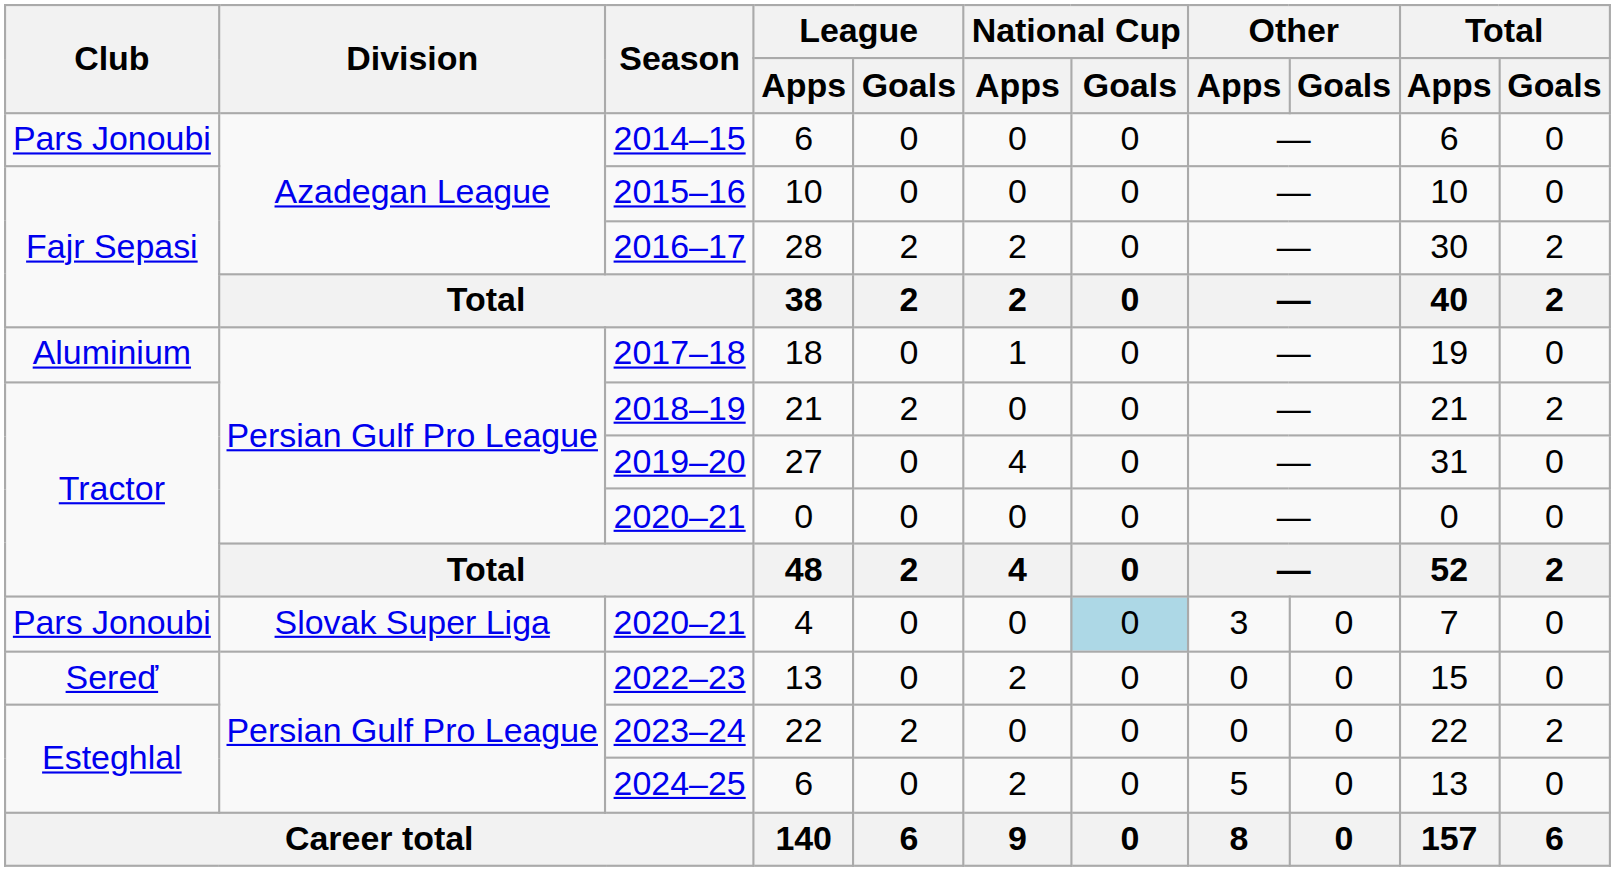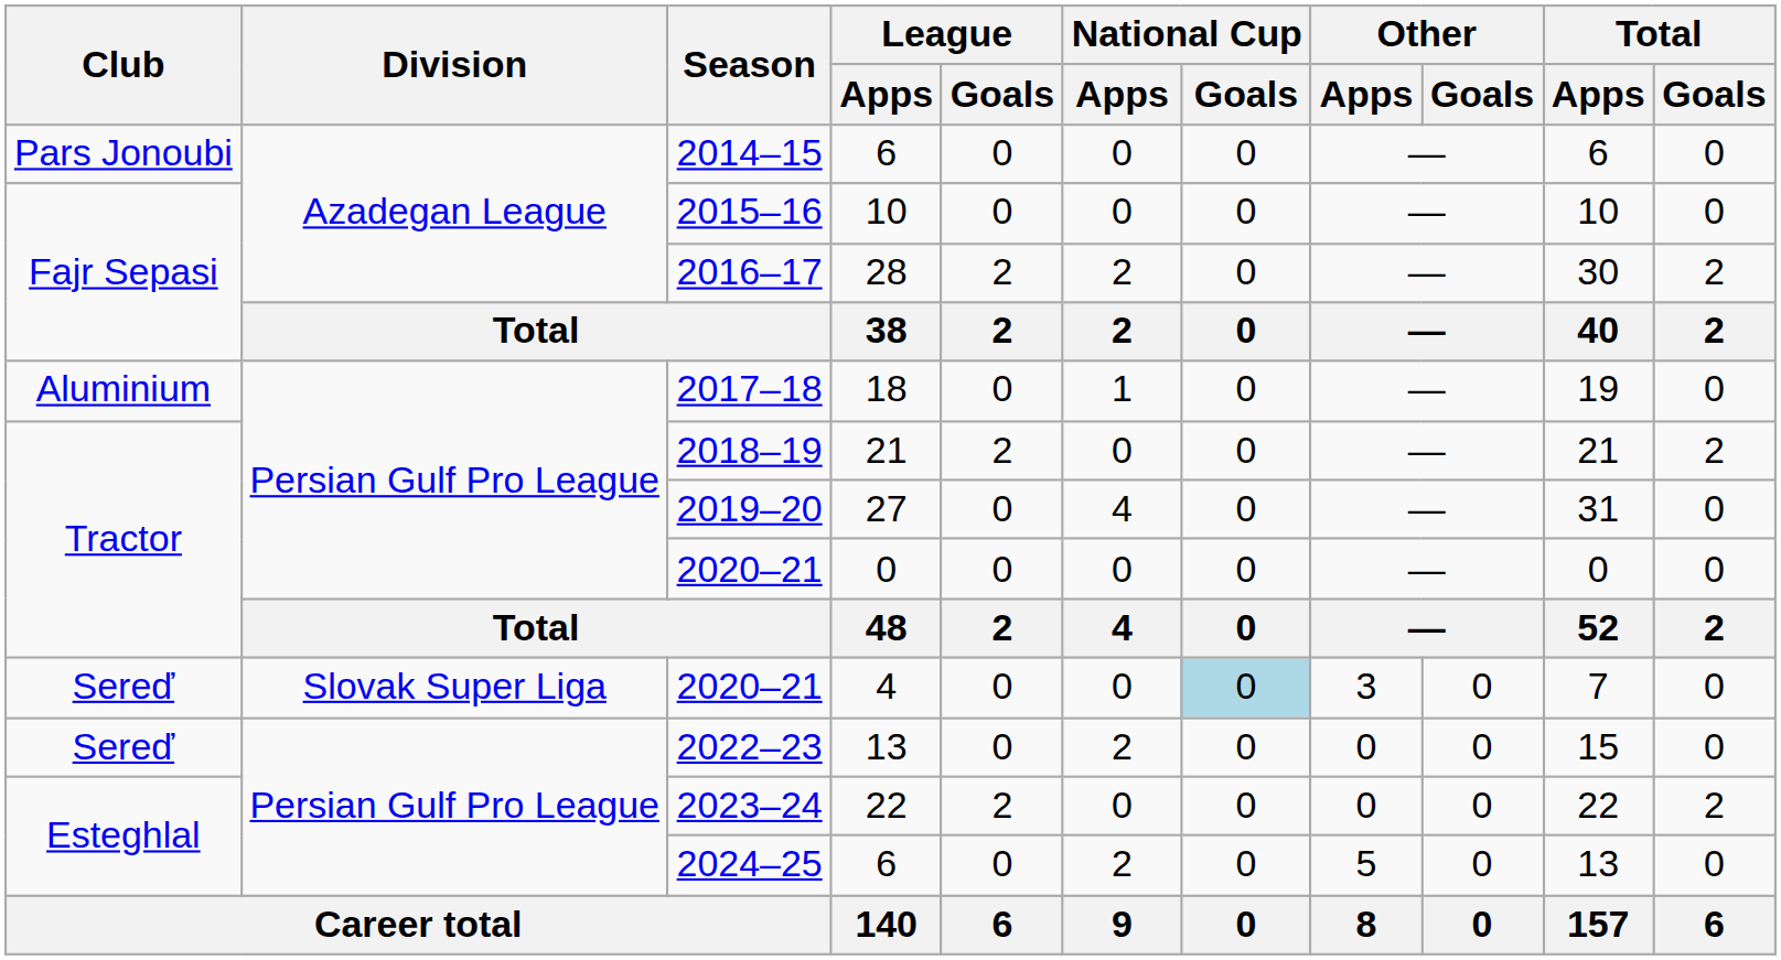2020–21 / 4 | Club: Pars Jonoubi -> Sereď
